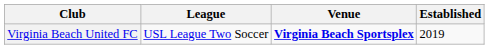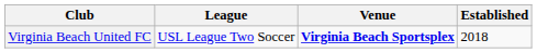Virginia Beach United FC | Established: 2019 -> 2018
